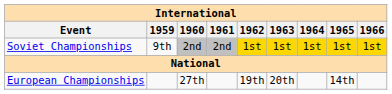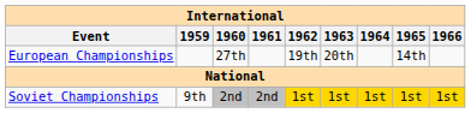rows swapped: European Championships <-> Soviet Championships
